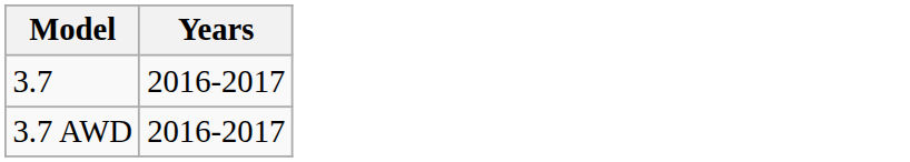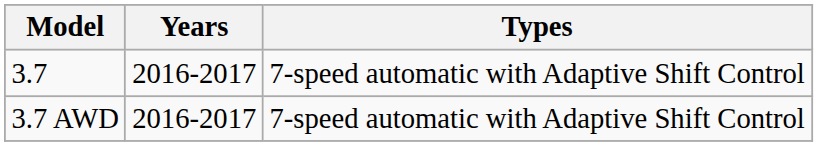+ column: Types | 7-speed automatic with Adaptive Shift Control | 7-speed automatic with Adaptive Shift Control
